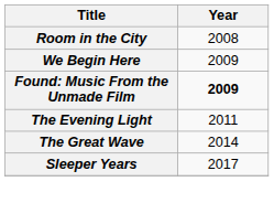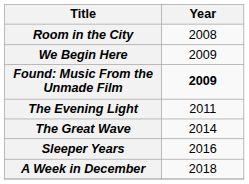Sleeper Years | Year: 2017 -> 2016
+ row: A Week in December | 2018
